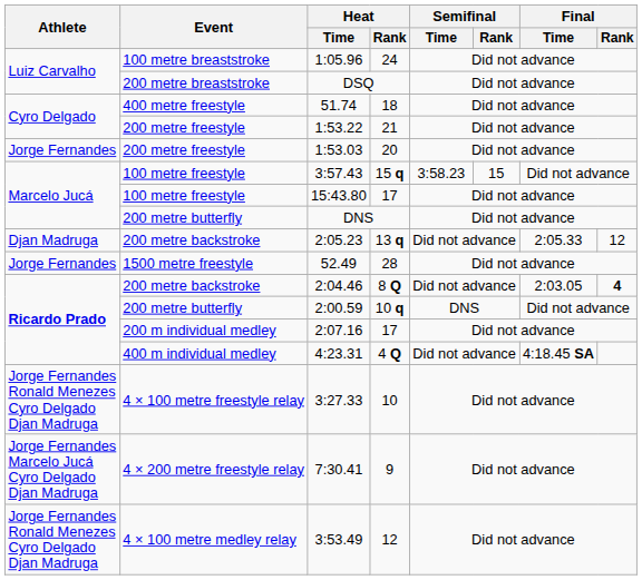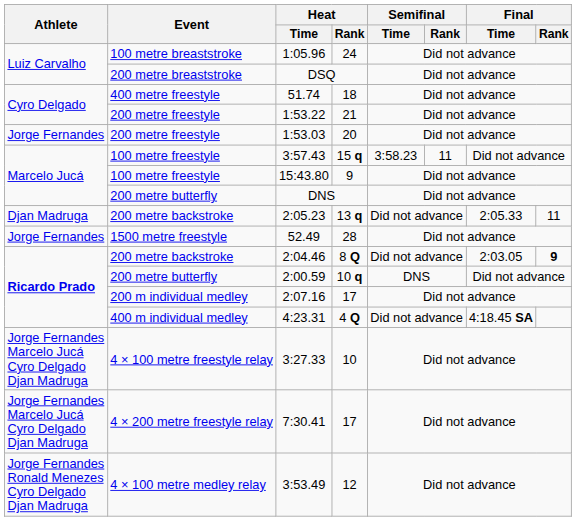3:57.43 | Semifinal / Rank: 15 -> 11
15:43.80 | Heat / Rank: 17 -> 9
2:05.23 | Final / Rank: 12 -> 11
2:04.46 | Final / Rank: 4 -> 9
3:27.33 | Athlete: Jorge Fernandes Ronald Menezes Cyro Delgado Djan Madruga -> Jorge Fernandes Marcelo Jucá Cyro Delgado Djan Madruga
7:30.41 | Heat / Rank: 9 -> 17
